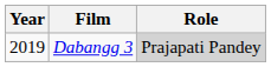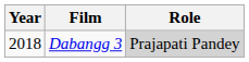Dabangg 3 | Year: 2019 -> 2018
